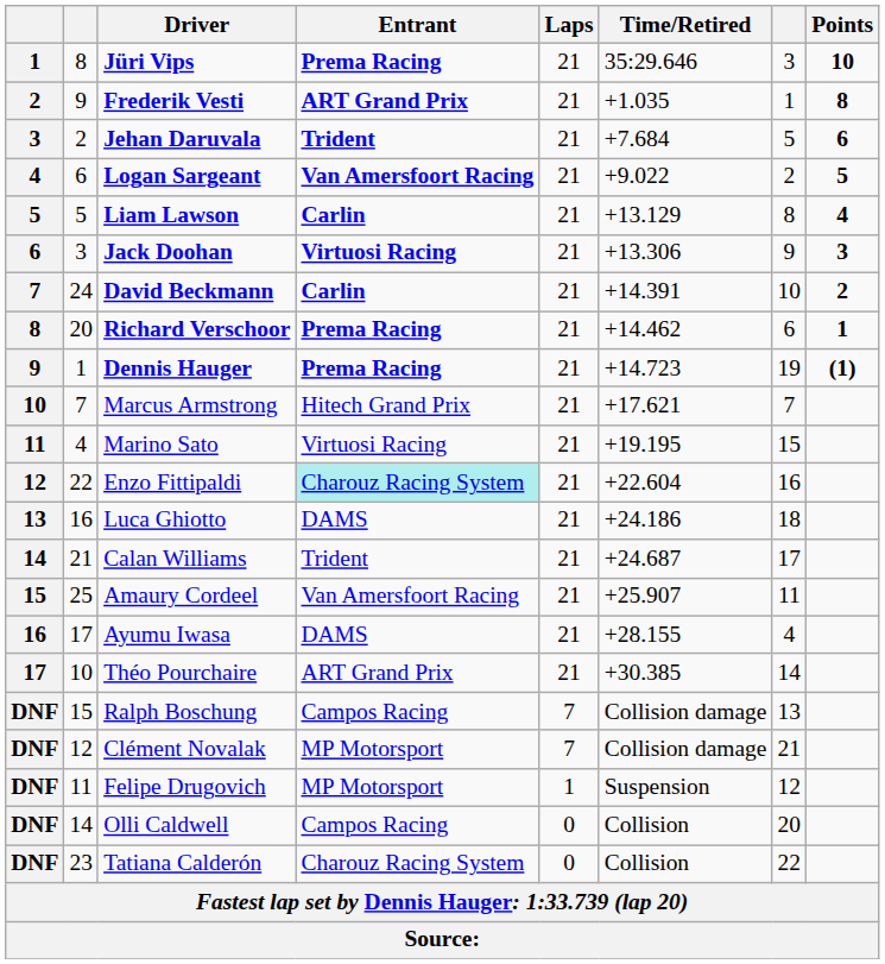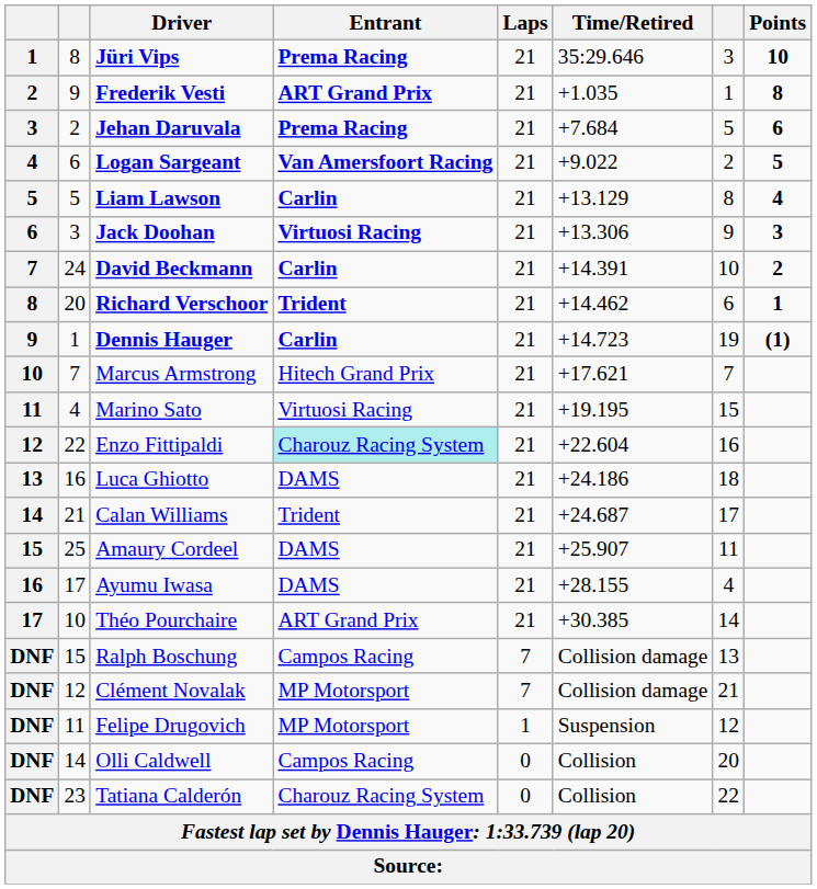Jehan Daruvala | Entrant: Trident -> Prema Racing
Richard Verschoor | Entrant: Prema Racing -> Trident
Dennis Hauger | Entrant: Prema Racing -> Carlin
Amaury Cordeel | Entrant: Van Amersfoort Racing -> DAMS
